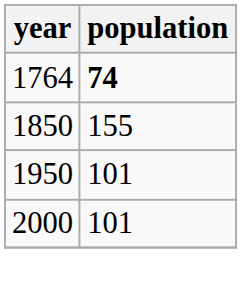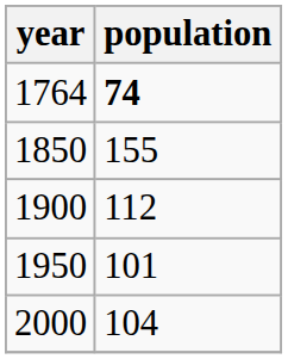+ row: 1900 | 112
2000 | population: 101 -> 104
